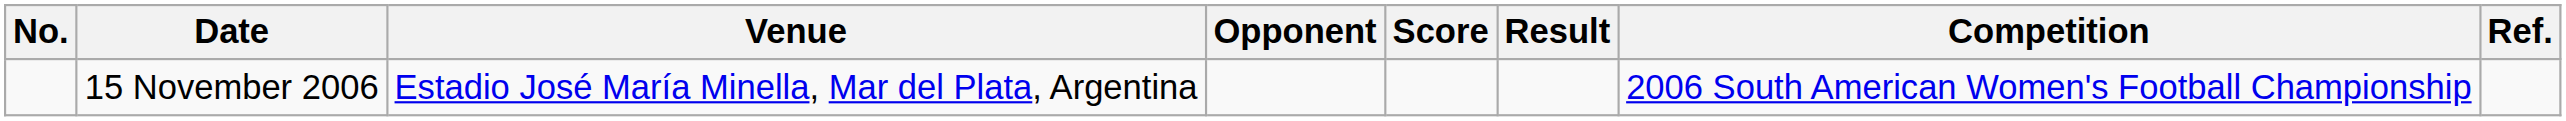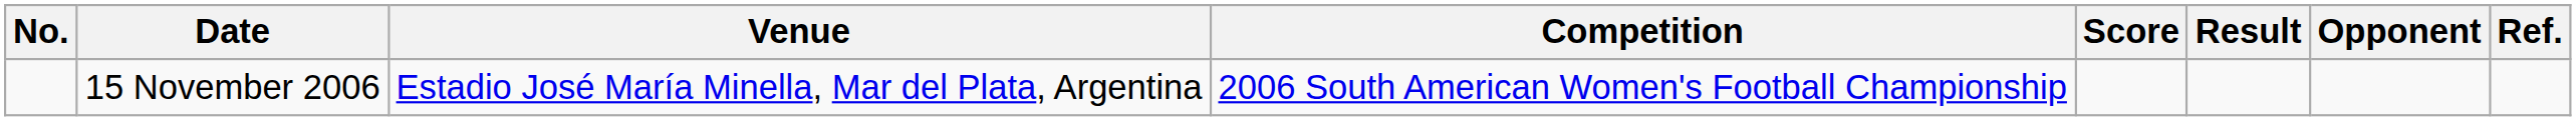columns swapped: Opponent <-> Competition
